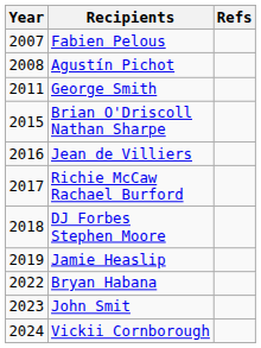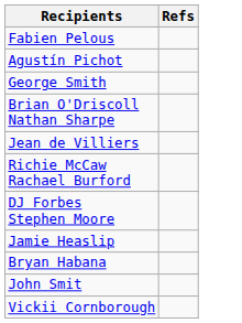- column: Year | 2007 | 2008 | 2011 | 2015 | 2016 | 2017 | 2018 | 2019 | 2022 | 2023 | 2024
